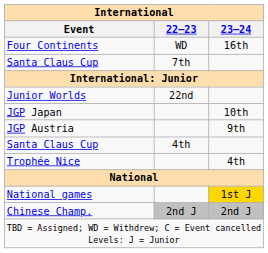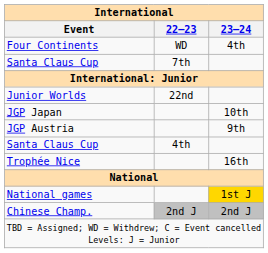Four Continents | 23–24: 16th -> 4th
Trophée Nice | 23–24: 4th -> 16th
